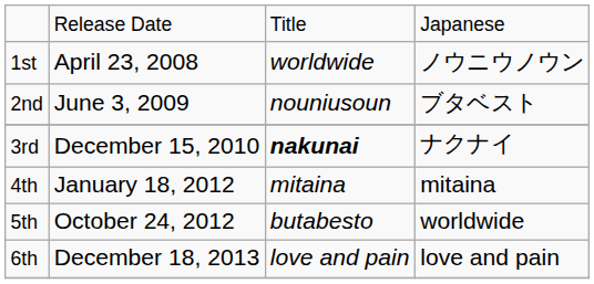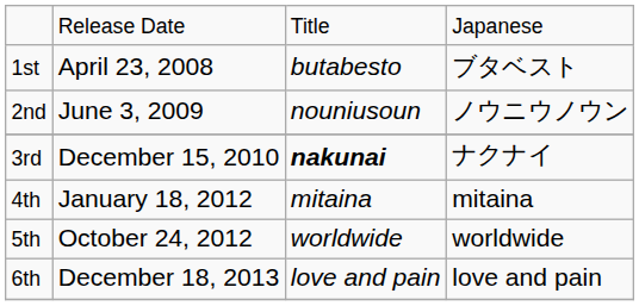1st | column 3: worldwide -> butabesto
1st | column 4: ノウニウノウン -> ブタベスト
2nd | column 4: ブタベスト -> ノウニウノウン
5th | column 3: butabesto -> worldwide
